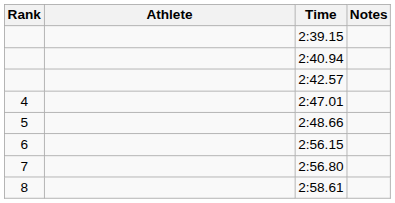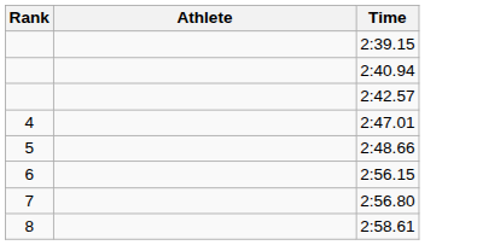- column: Notes
